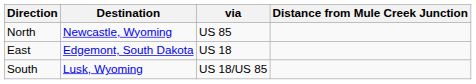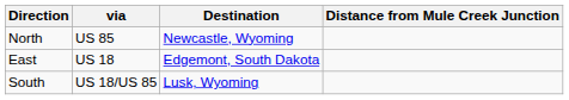columns swapped: via <-> Destination
